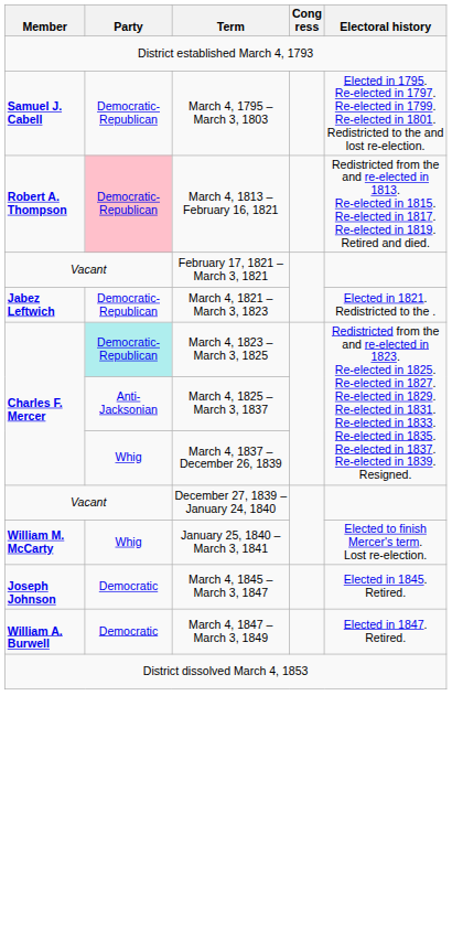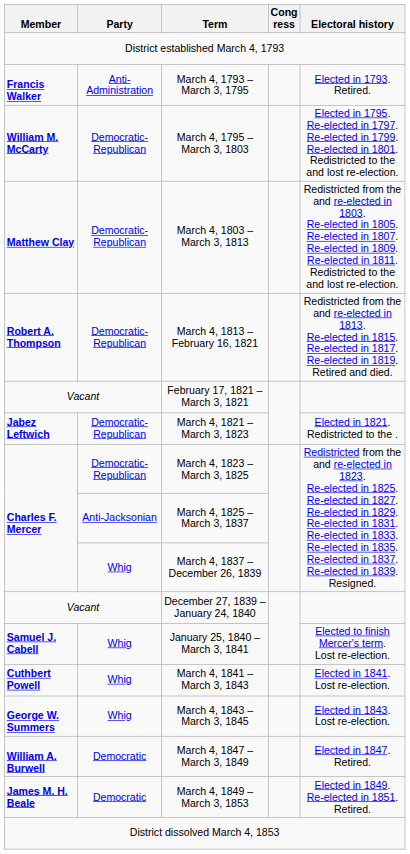+ row: Francis Walker | Anti-Administration | March 4, 1793 – March 3, 1795 | Elected in 1793. Retired.
March 4, 1795 – March 3, 1803 | Member: Samuel J. Cabell -> William M. McCarty
+ row: Matthew Clay | Democratic-Republican | March 4, 1803 – March 3, 1813 | Redistricted from the and re-elected in 1803. Re-elected in 1805. Re-elected in 1807. Re-elected in 1809. Re-elected in 1811. Redistricted to the and lost re-election.
March 4, 1813 – February 16, 1821 | Party: pink background -> no background
March 4, 1823 – March 3, 1825 | Party: paleturquoise background -> no background
January 25, 1840 – March 3, 1841 | Member: William M. McCarty -> Samuel J. Cabell
+ row: Cuthbert Powell | Whig | March 4, 1841 – March 3, 1843 | Elected in 1841. Lost re-election.
+ row: George W. Summers | Whig | March 4, 1843 – March 3, 1845 | Elected in 1843. Lost re-election.
- row: Joseph Johnson | Democratic | March 4, 1845 – March 3, 1847 | Elected in 1845. Retired.
+ row: James M. H. Beale | Democratic | March 4, 1849 – March 3, 1853 | Elected in 1849. Re-elected in 1851. Retired.
